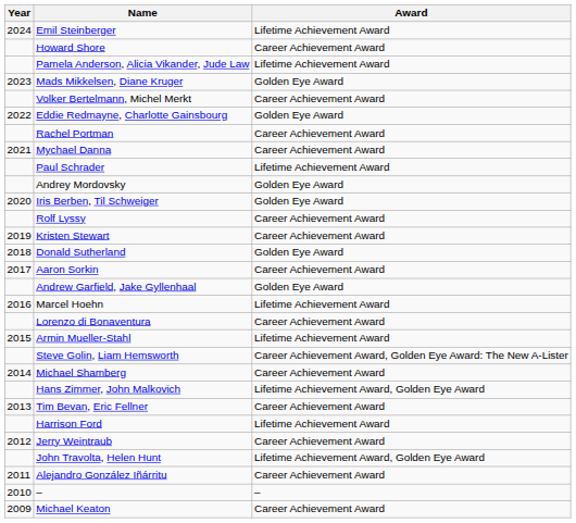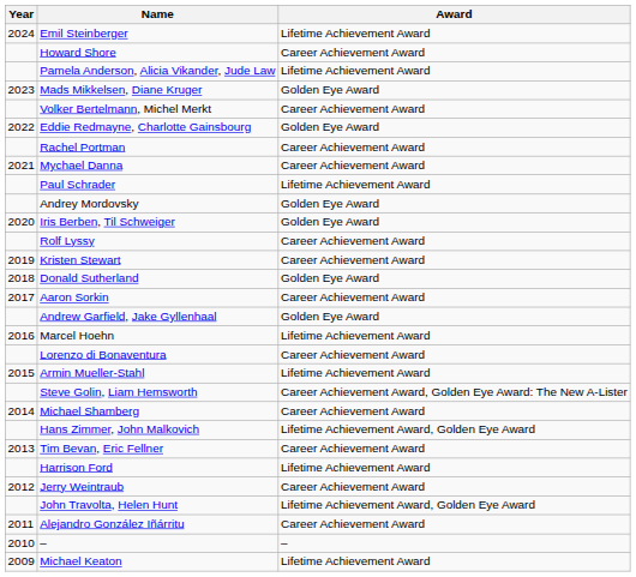Michael Keaton | Award: Career Achievement Award -> Lifetime Achievement Award
